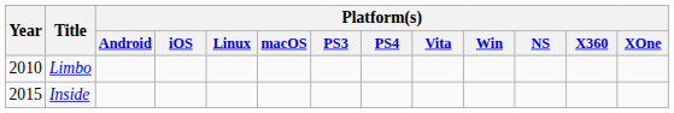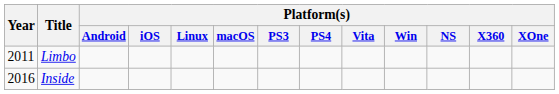Limbo | Year: 2010 -> 2011
Inside | Year: 2015 -> 2016
